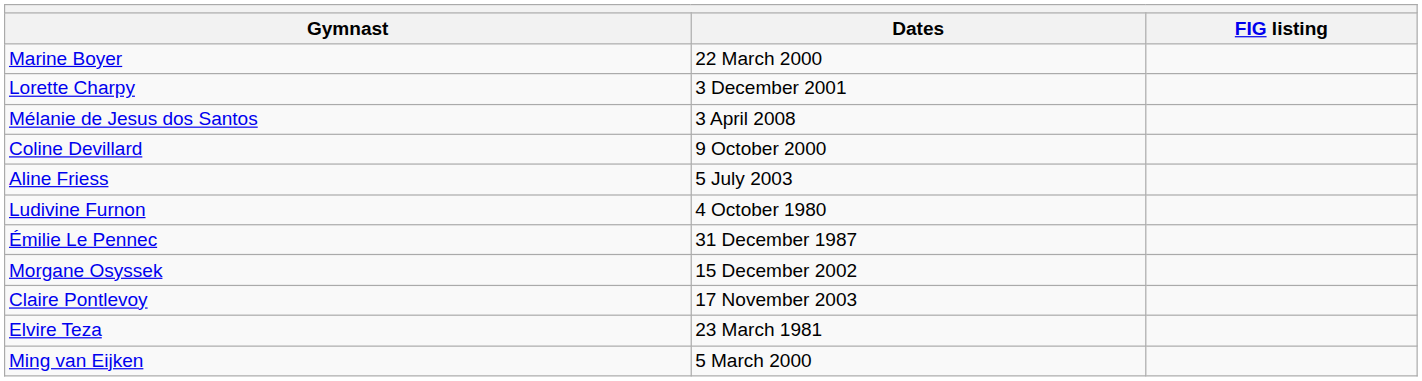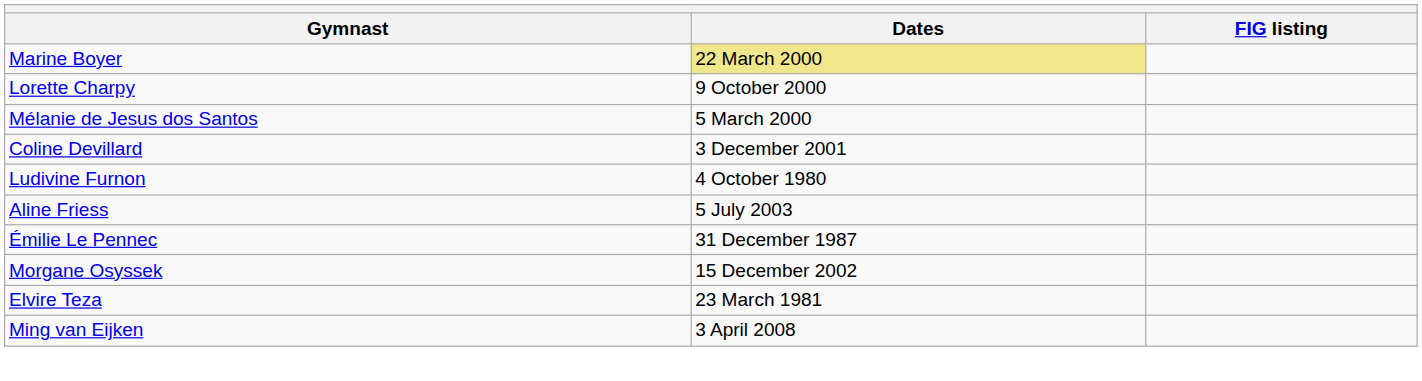Marine Boyer | Dates: no background -> khaki background
Lorette Charpy | Dates: 3 December 2001 -> 9 October 2000
Mélanie de Jesus dos Santos | Dates: 3 April 2008 -> 5 March 2000
Coline Devillard | Dates: 9 October 2000 -> 3 December 2001
rows swapped: Aline Friess <-> Ludivine Furnon
- row: Claire Pontlevoy | 17 November 2003
Ming van Eijken | Dates: 5 March 2000 -> 3 April 2008
